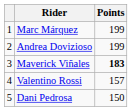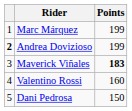Andrea Dovizioso | column 1: normal -> bold
Valentino Rossi | Points: 157 -> 160
